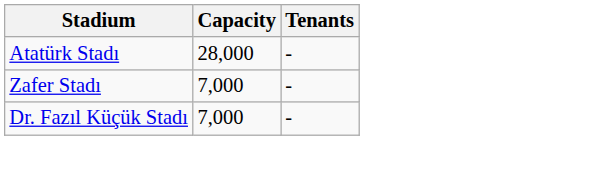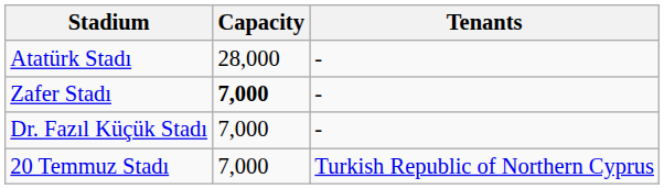Zafer Stadı | Capacity: normal -> bold
+ row: 20 Temmuz Stadı | 7,000 | Turkish Republic of Northern Cyprus
